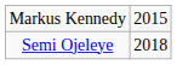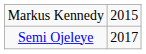Semi Ojeleye | column 2: 2018 -> 2017
